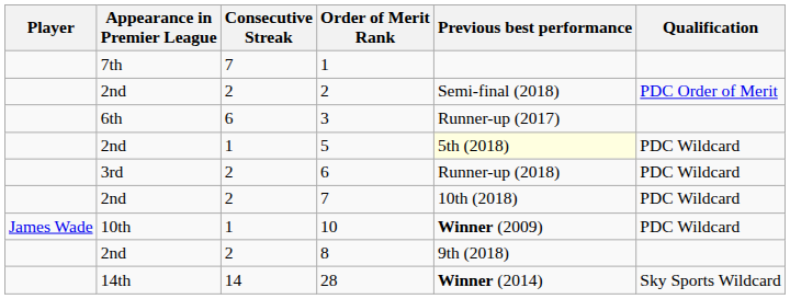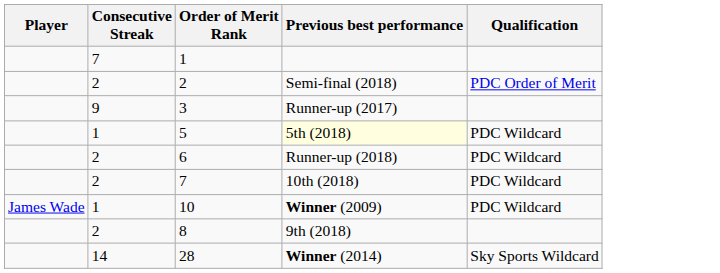- column: Appearance in Premier League | 7th | 2nd | 6th | 2nd | 3rd | 2nd | 10th | 2nd | 14th
3 | Consecutive Streak: 6 -> 9
